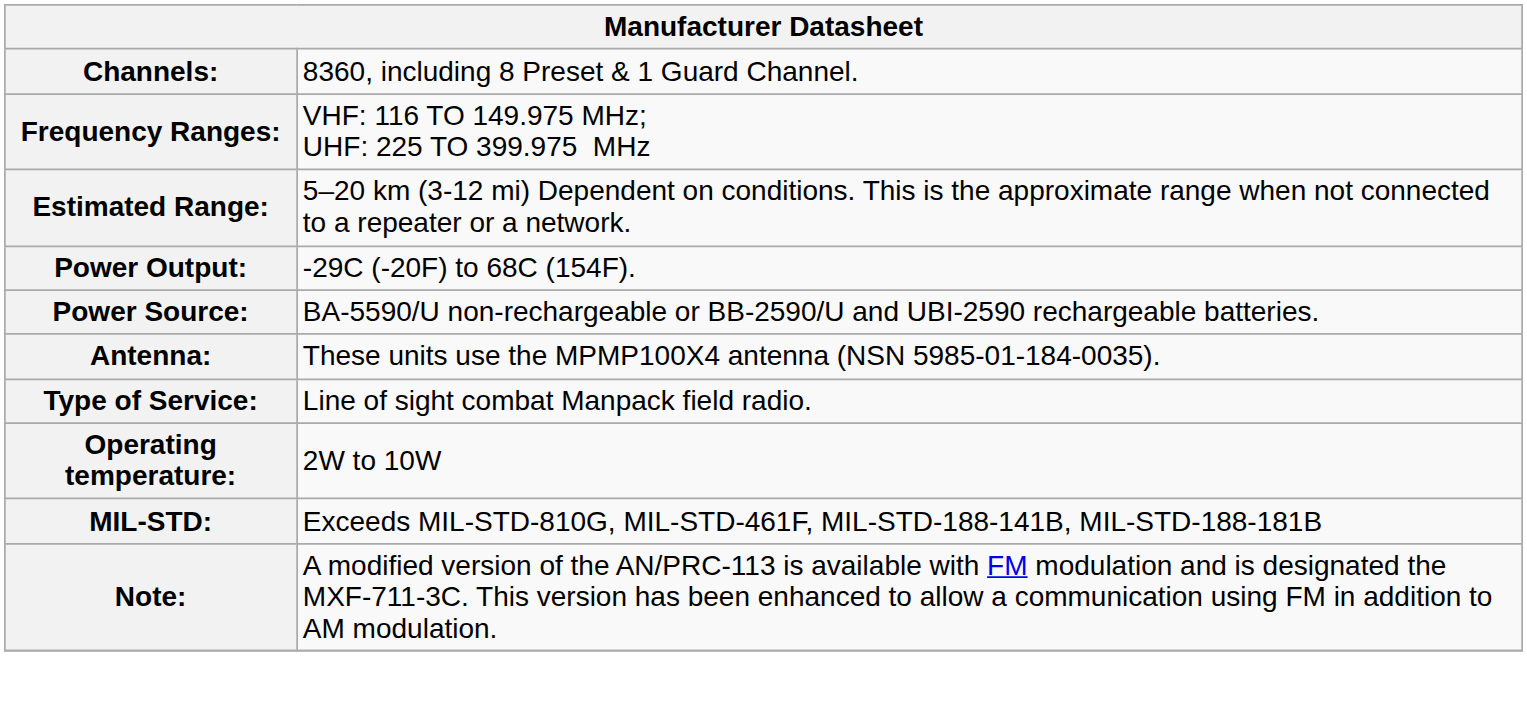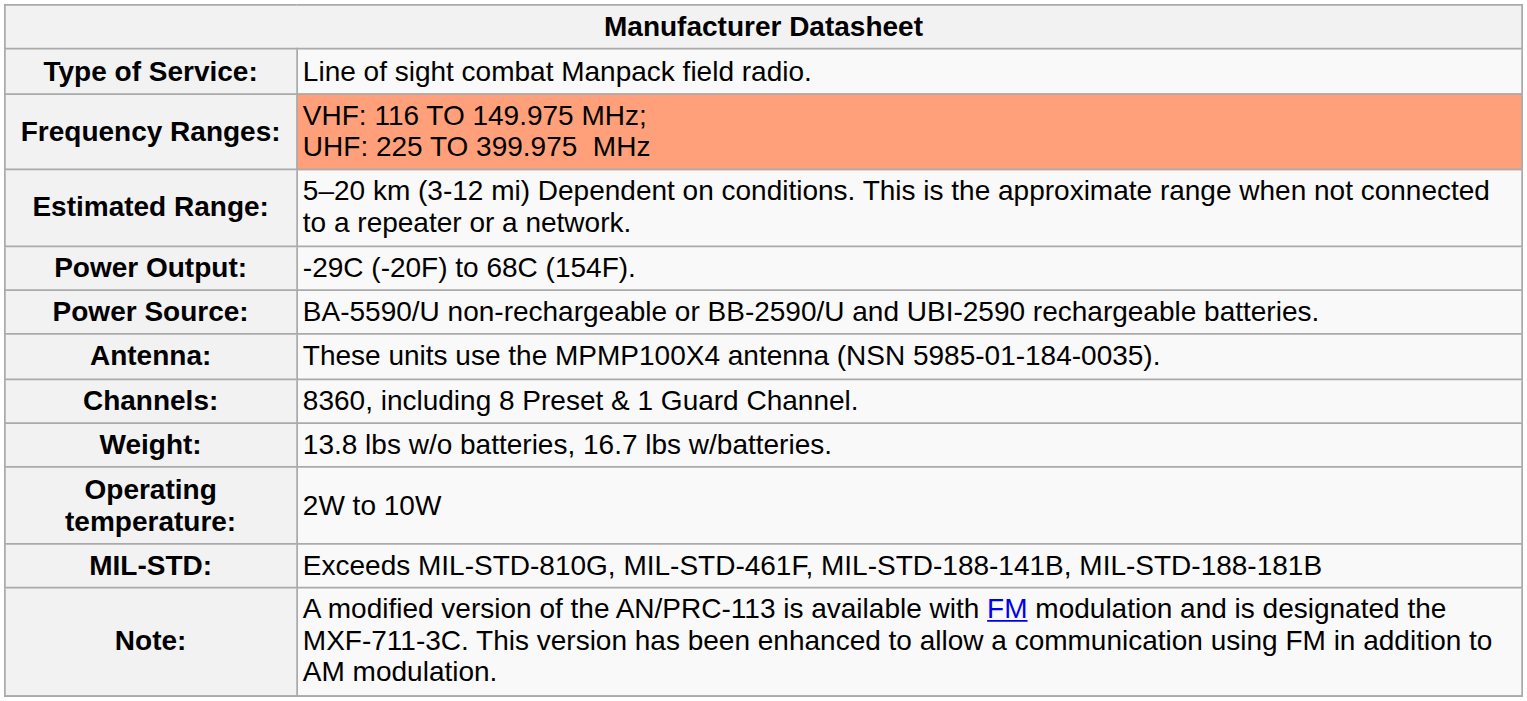rows swapped: Channels: <-> Type of Service:
Frequency Ranges: | column 2: no background -> lightsalmon background
+ row: Weight: | 13.8 lbs w/o batteries, 16.7 lbs w/batteries.
